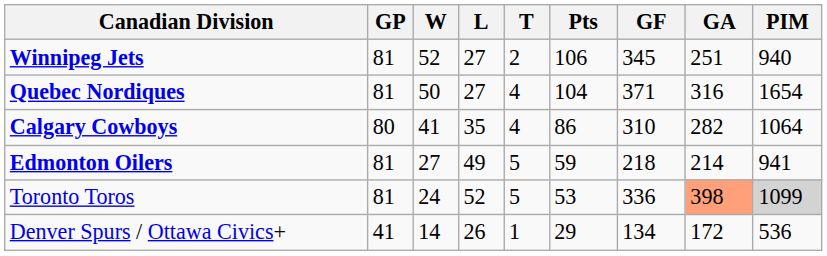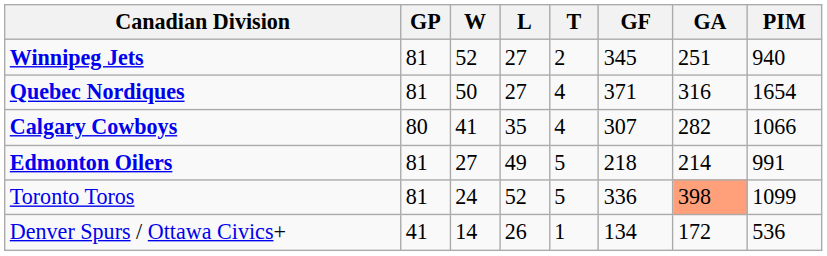- column: Pts | 106 | 104 | 86 | 59 | 53 | 29
Calgary Cowboys | GF: 310 -> 307
Calgary Cowboys | PIM: 1064 -> 1066
Edmonton Oilers | PIM: 941 -> 991
Toronto Toros | PIM: lightgrey background -> no background
